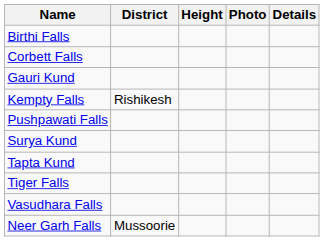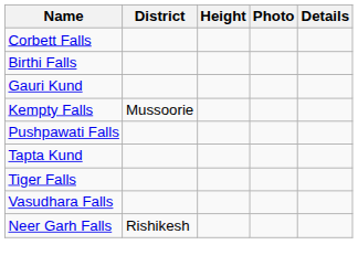rows swapped: Birthi Falls <-> Corbett Falls
Kempty Falls | District: Rishikesh -> Mussoorie
- row: Surya Kund
Neer Garh Falls | District: Mussoorie -> Rishikesh
